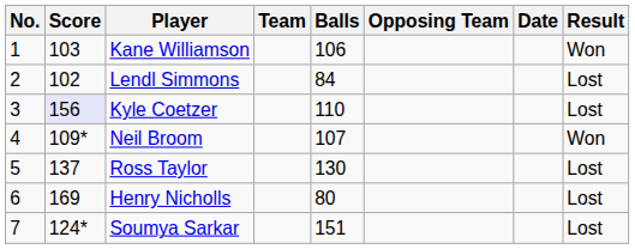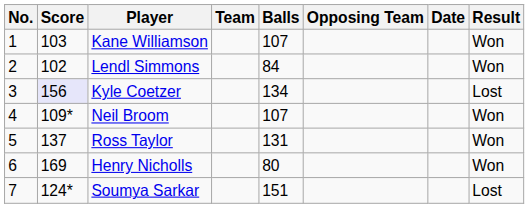Kane Williamson | Balls: 106 -> 107
Lendl Simmons | Result: Lost -> Won
Kyle Coetzer | Balls: 110 -> 134
Ross Taylor | Balls: 130 -> 131
Ross Taylor | Result: Lost -> Won
Henry Nicholls | Result: Lost -> Won
